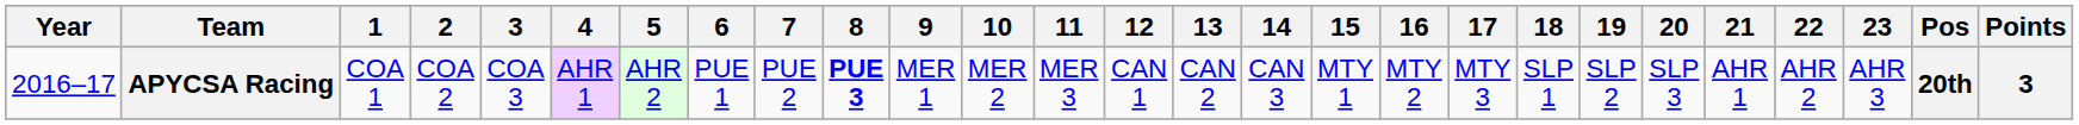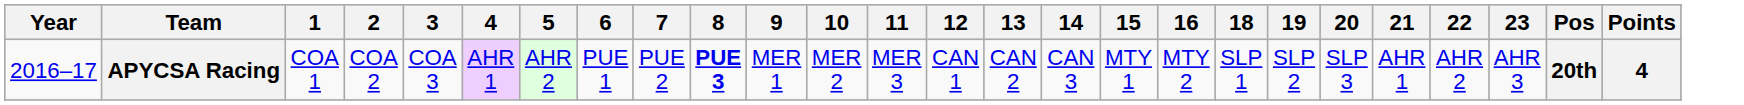- column: 17 | MTY 3
APYCSA Racing | Points: 3 -> 4
